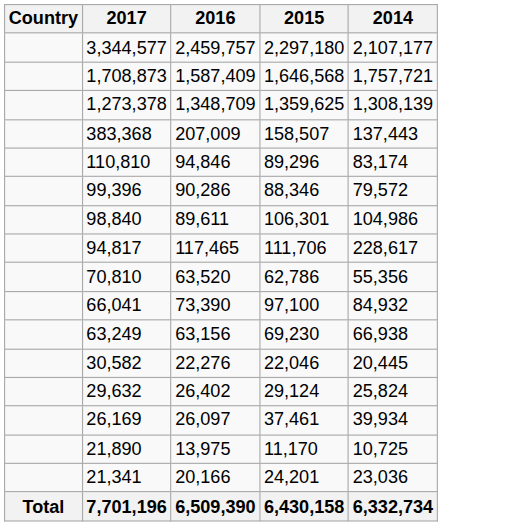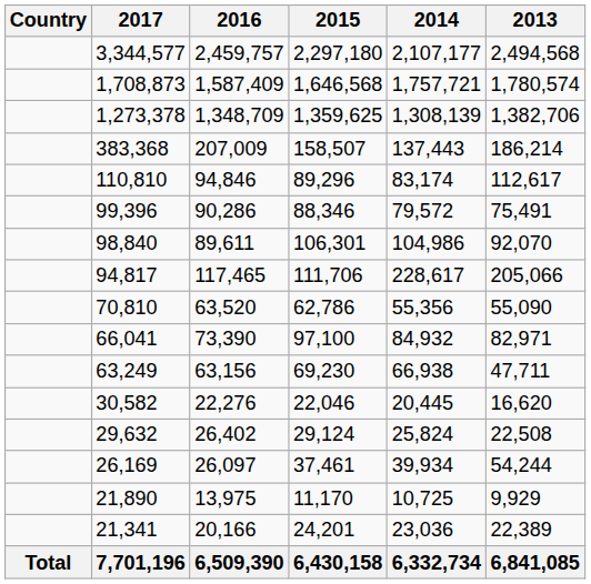+ column: 2013 | 2,494,568 | 1,780,574 | 1,382,706 | 186,214 | 112,617 | 75,491 | 92,070 | 205,066 | 55,090 | 82,971 | 47,711 | 16,620 | 22,508 | 54,244 | 9,929 | 22,389 | 6,841,085
